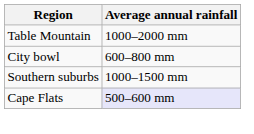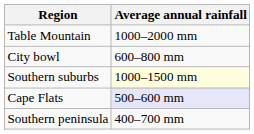Southern suburbs | Average annual rainfall: no background -> lightyellow background
+ row: Southern peninsula | 400–700 mm
